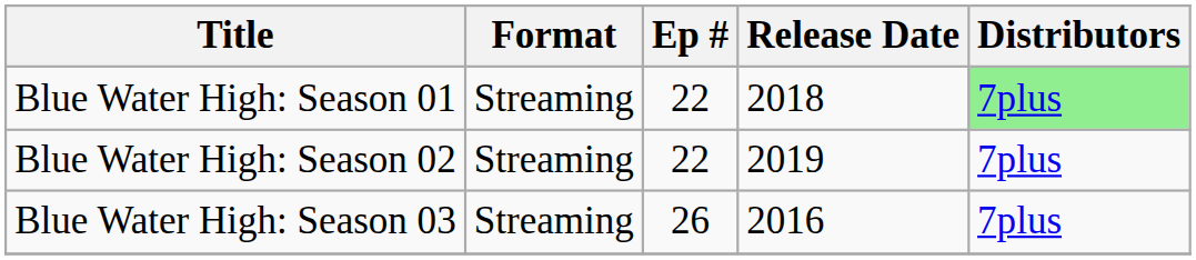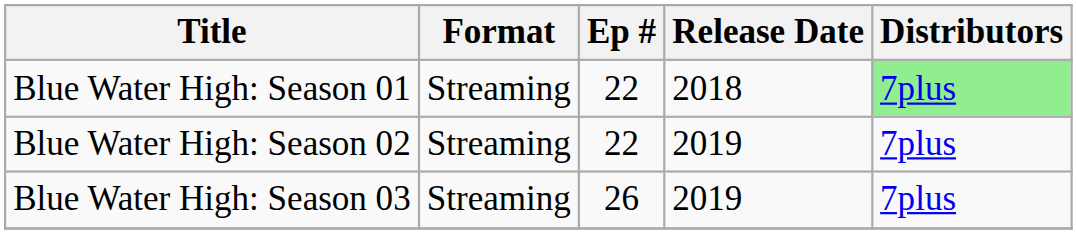Blue Water High: Season 03 | Release Date: 2016 -> 2019
